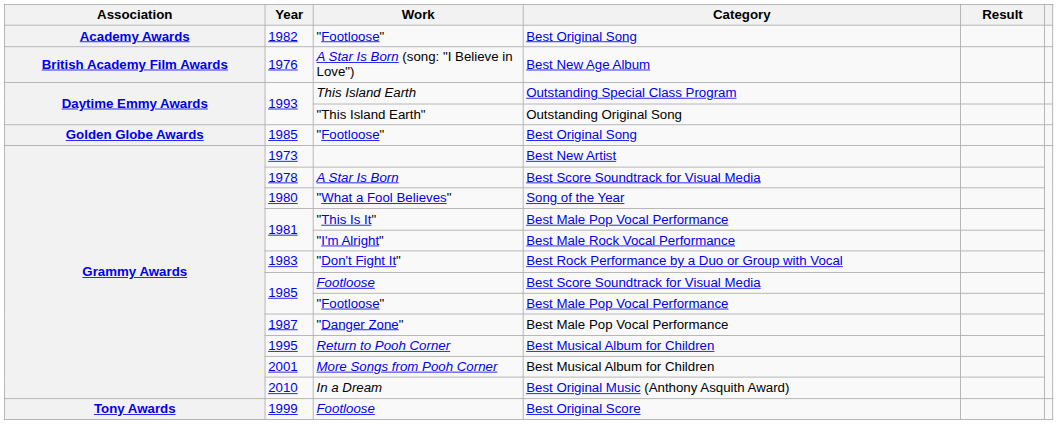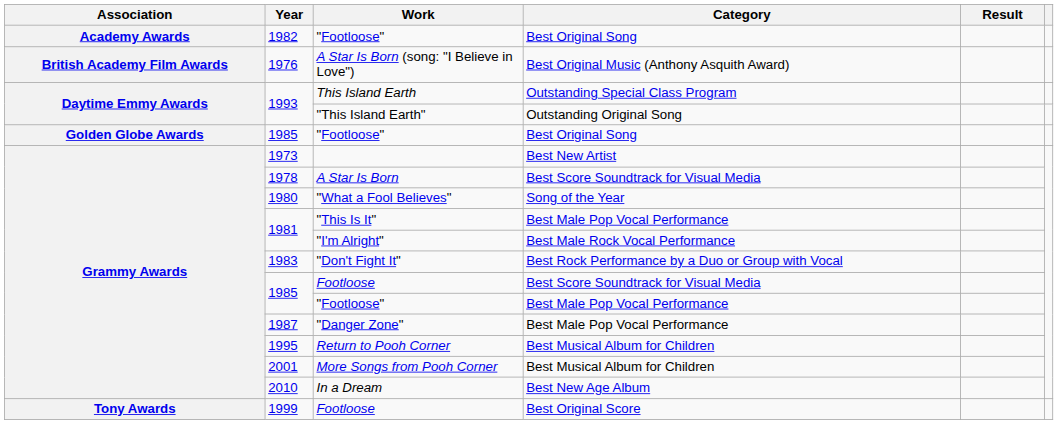A Star Is Born (song: "I Believe in Love") | Category: Best New Age Album -> Best Original Music (Anthony Asquith Award)
In a Dream | Category: Best Original Music (Anthony Asquith Award) -> Best New Age Album
